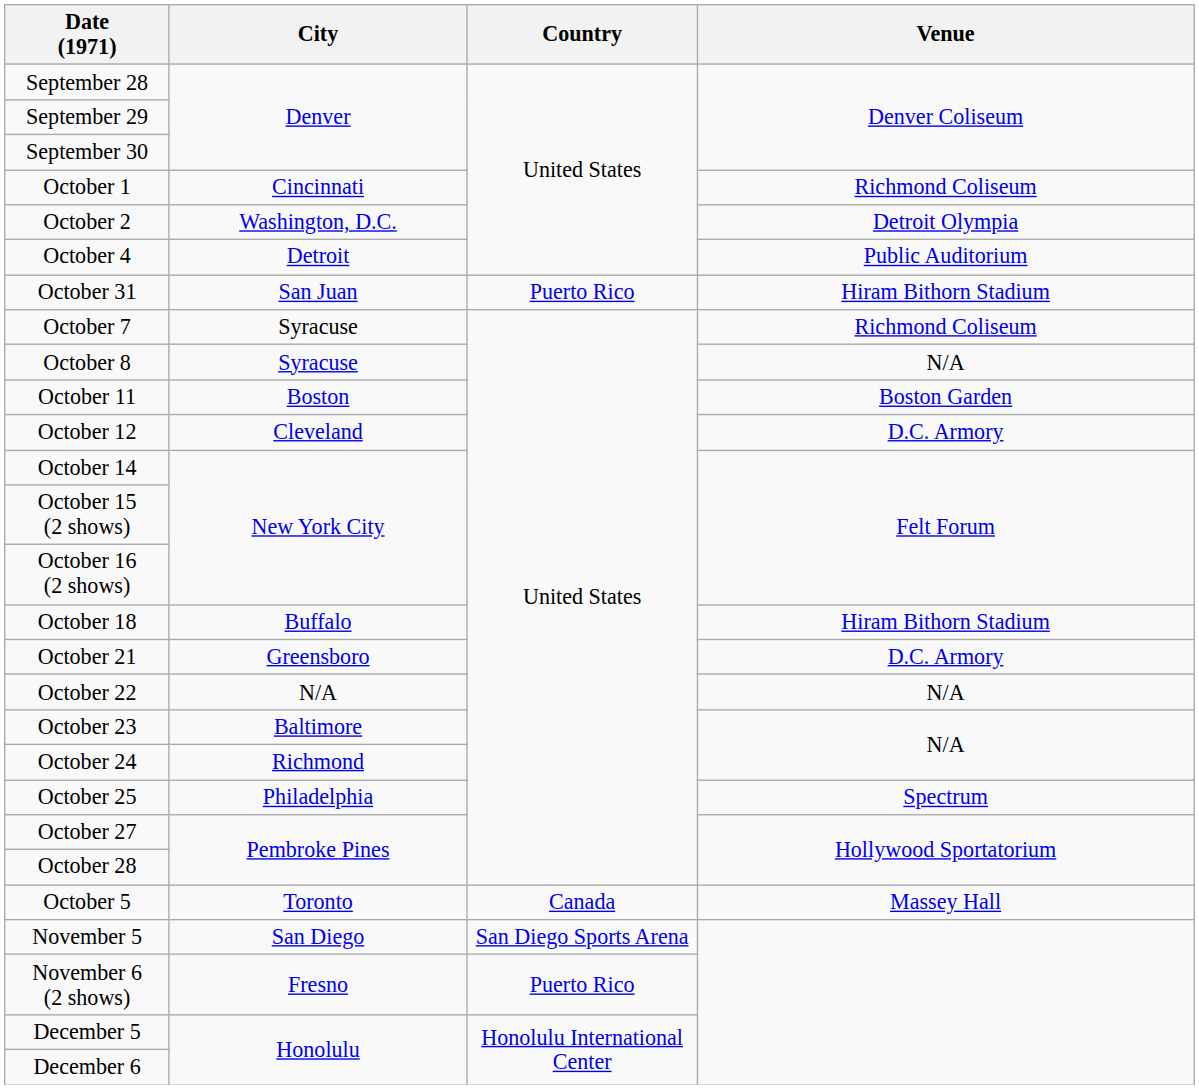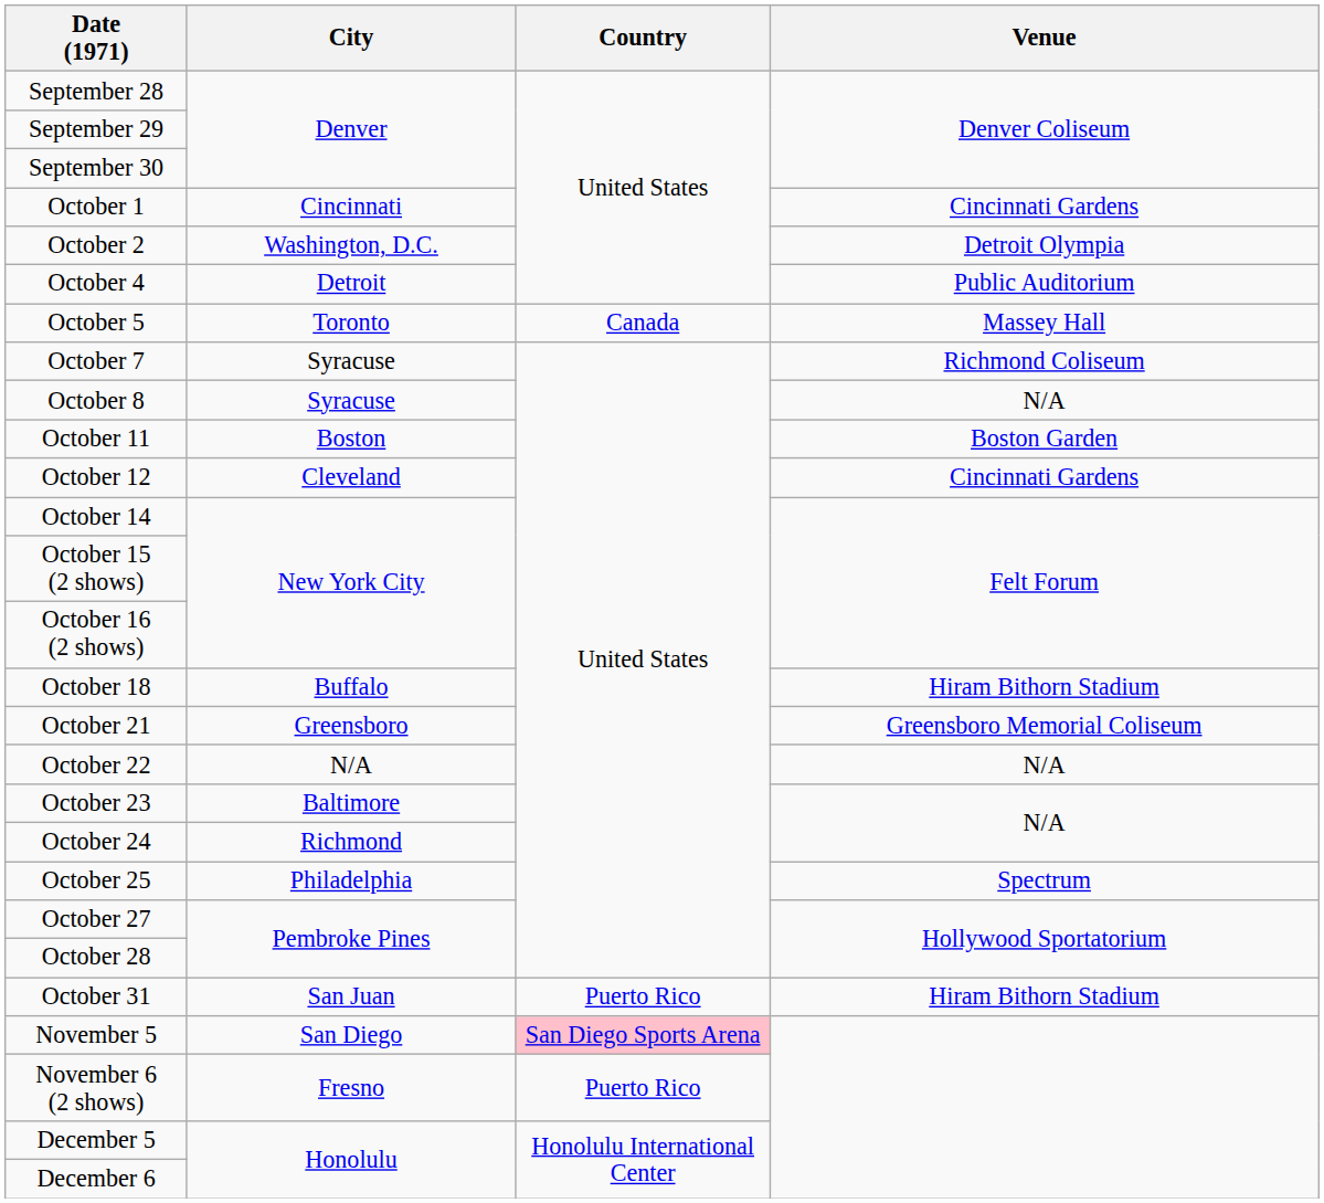October 1 | Venue: Richmond Coliseum -> Cincinnati Gardens
rows swapped: October 5 <-> October 31
October 12 | Venue: D.C. Armory -> Cincinnati Gardens
October 21 | Venue: D.C. Armory -> Greensboro Memorial Coliseum
November 5 | Country: no background -> pink background
